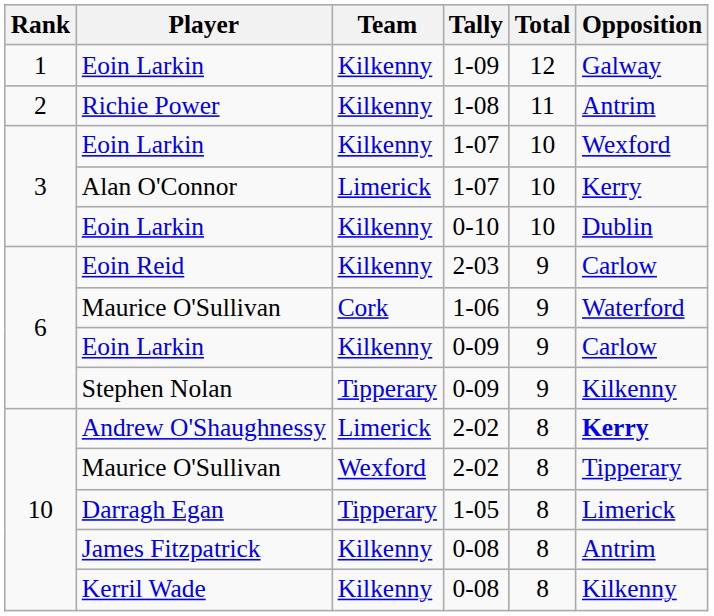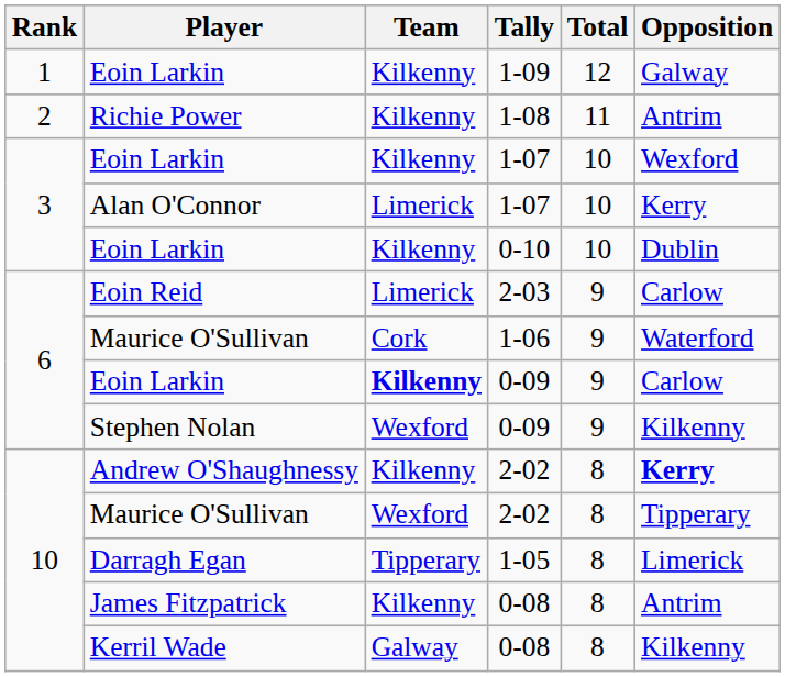Eoin Reid | Team: Kilkenny -> Limerick
Eoin Larkin / 0-09 | Team: normal -> bold
Stephen Nolan | Team: Tipperary -> Wexford
Andrew O'Shaughnessy | Team: Limerick -> Kilkenny
Kerril Wade | Team: Kilkenny -> Galway
